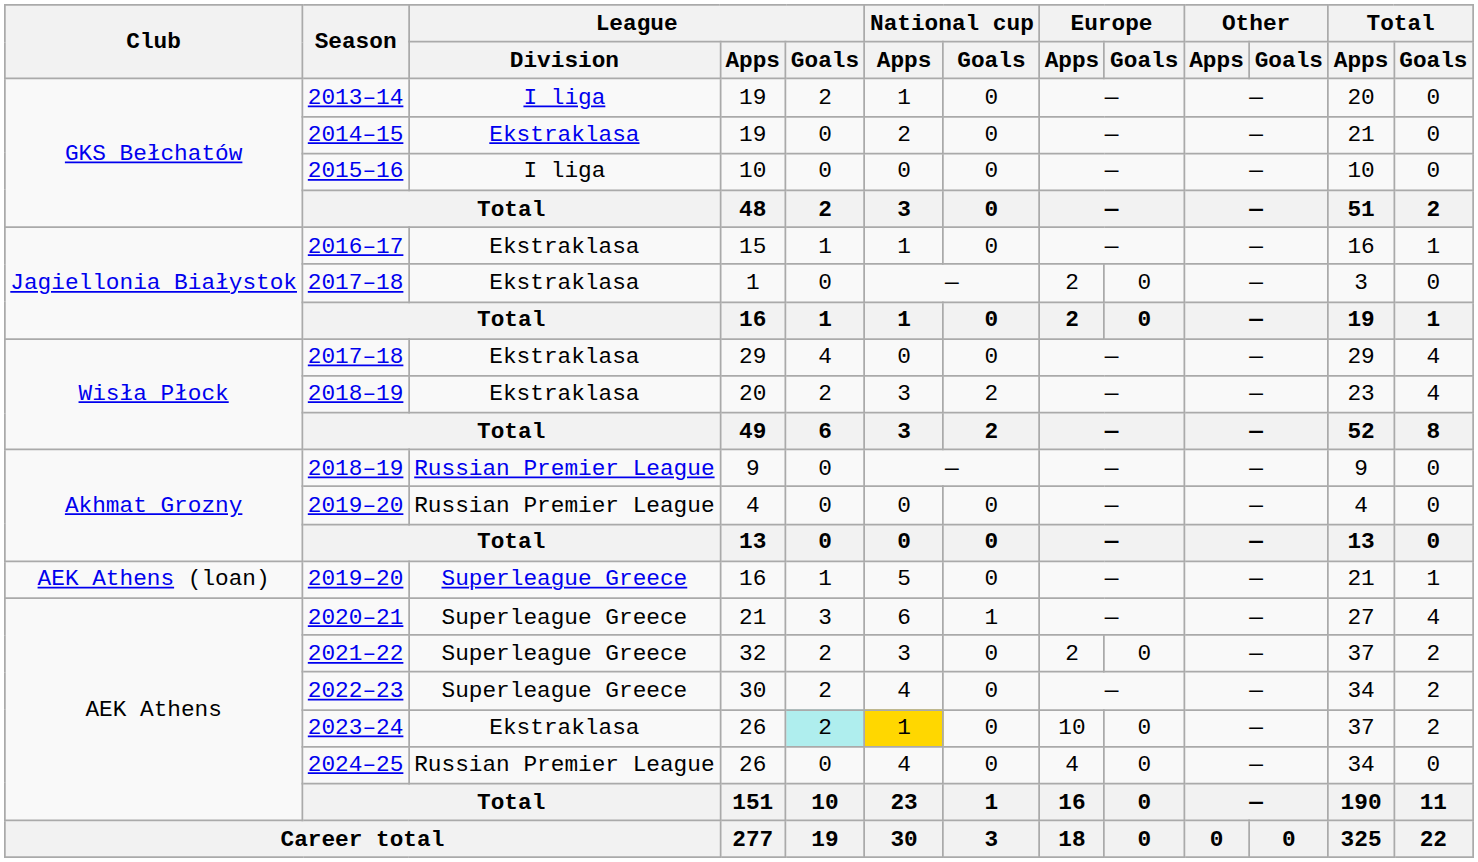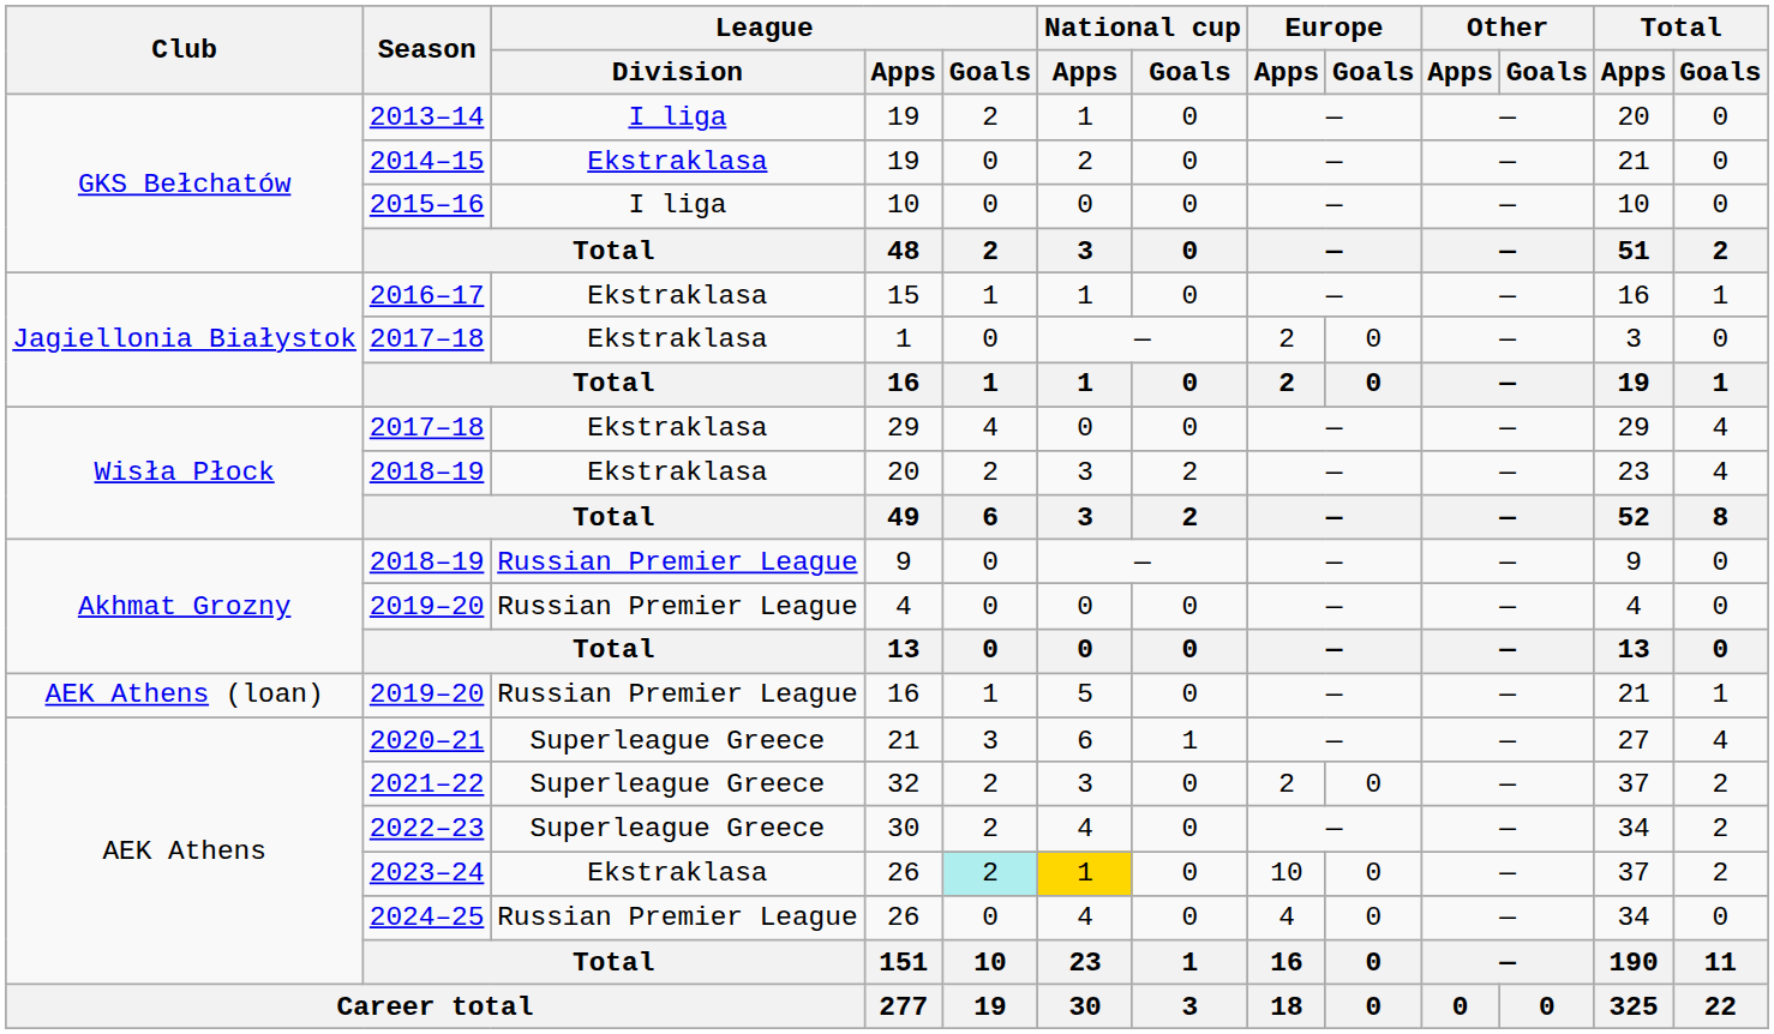2019–20 / 16 | League / Division: Superleague Greece -> Russian Premier League
